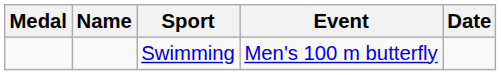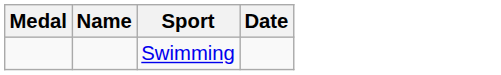- column: Event | Men's 100 m butterfly
